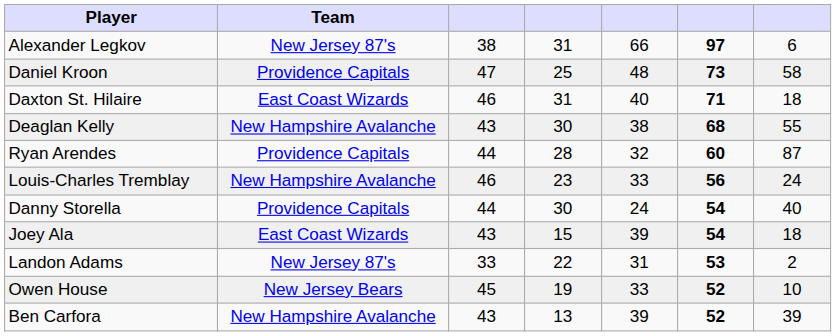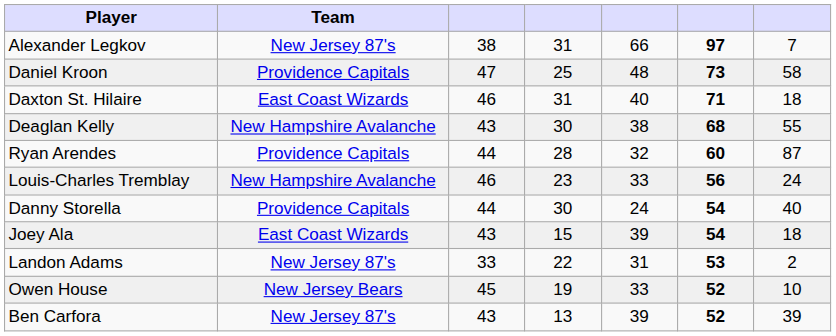Alexander Legkov | column 7: 6 -> 7
Ben Carfora | Team: New Hampshire Avalanche -> New Jersey 87's
